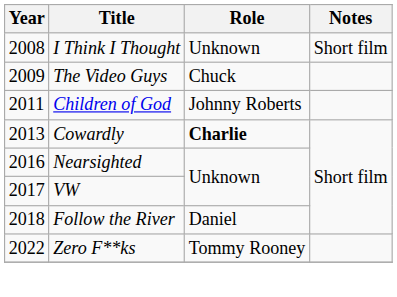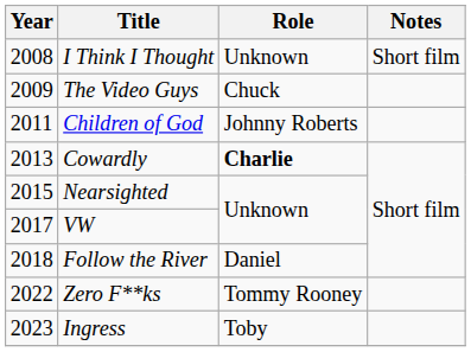Nearsighted | Year: 2016 -> 2015
+ row: 2023 | Ingress | Toby
